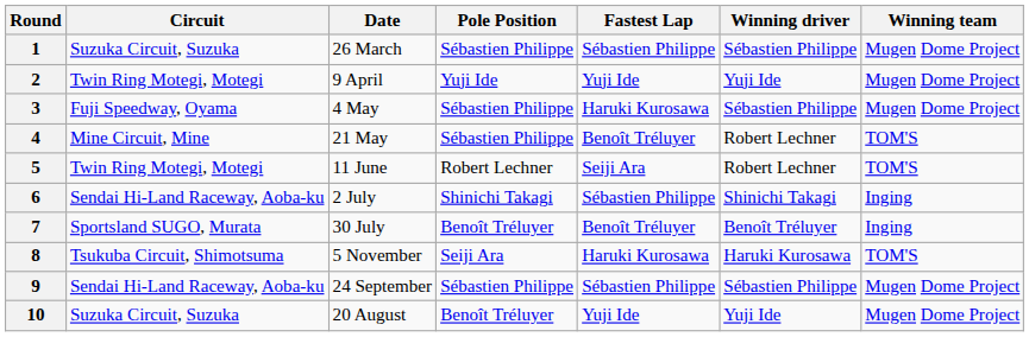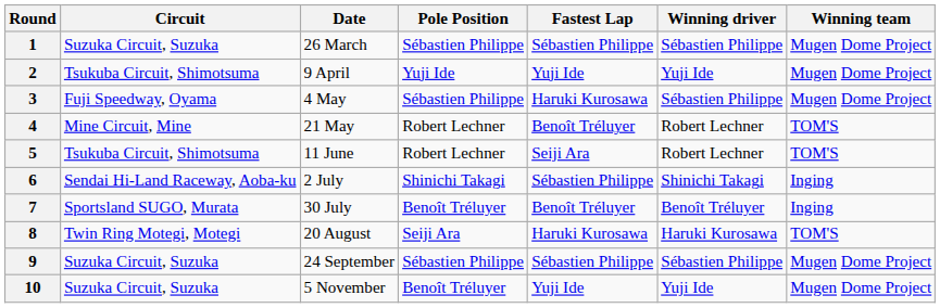2 | Circuit: Twin Ring Motegi, Motegi -> Tsukuba Circuit, Shimotsuma
4 | Pole Position: Sébastien Philippe -> Robert Lechner
5 | Circuit: Twin Ring Motegi, Motegi -> Tsukuba Circuit, Shimotsuma
8 | Circuit: Tsukuba Circuit, Shimotsuma -> Twin Ring Motegi, Motegi
8 | Date: 5 November -> 20 August
9 | Circuit: Sendai Hi-Land Raceway, Aoba-ku -> Suzuka Circuit, Suzuka
10 | Date: 20 August -> 5 November
